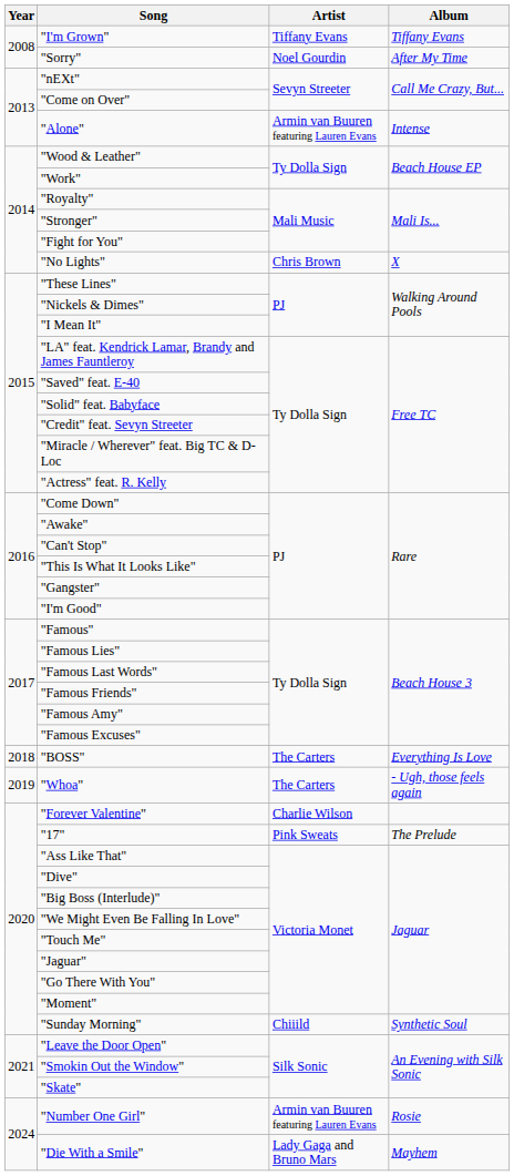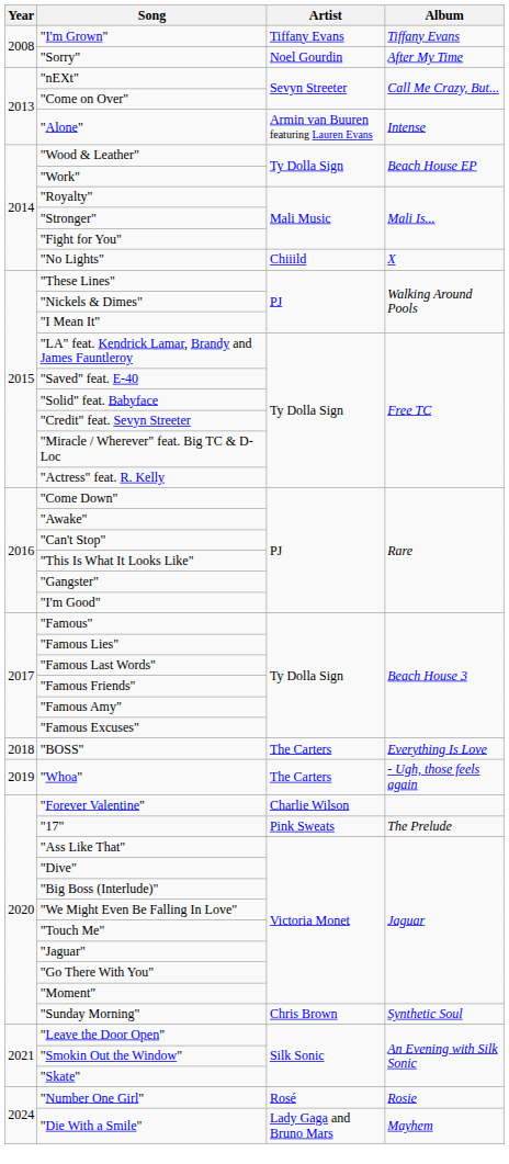"No Lights" | Artist: Chris Brown -> Chiiild
"Sunday Morning" | Artist: Chiiild -> Chris Brown
"Number One Girl" | Artist: Armin van Buuren featuring Lauren Evans -> Rosé
